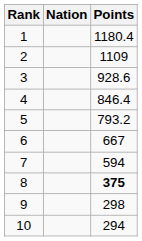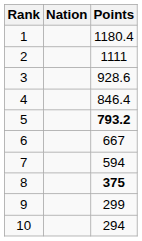2 | Points: 1109 -> 1111
5 | Points: normal -> bold
9 | Points: 298 -> 299
